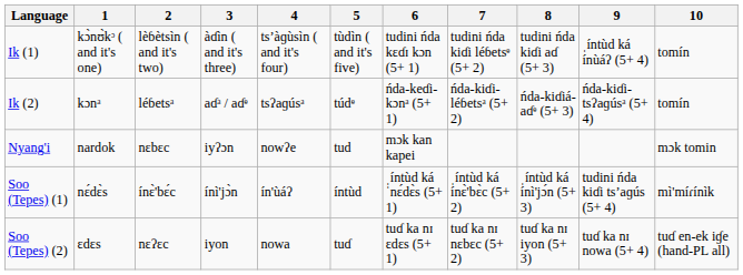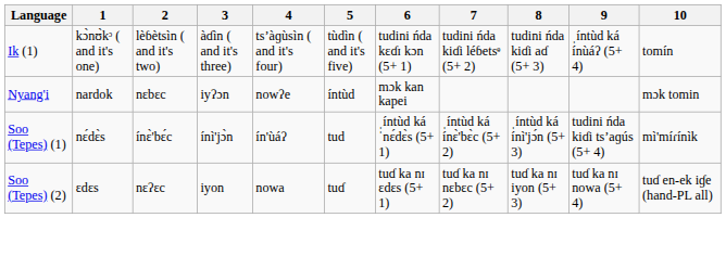- row: Ik (2) | kɔnᵃ | léɓetsᵃ | aɗᵃ / aɗᵉ | tsʔaɡúsᵃ | túdᵉ | ńda-keɗi-kɔnᵃ (5+ 1) | ńda-kiɗi-léɓetsᵃ (5+ 2) | ńda-kiɗiá-aɗᵉ (5+ 3) | ńda-kiɗi-tsʔaɡúsᵃ (5+ 4) | tomín
Nyang'i | 5: tud -> íntùd
Soo (Tepes) (1) | 5: íntùd -> tud
